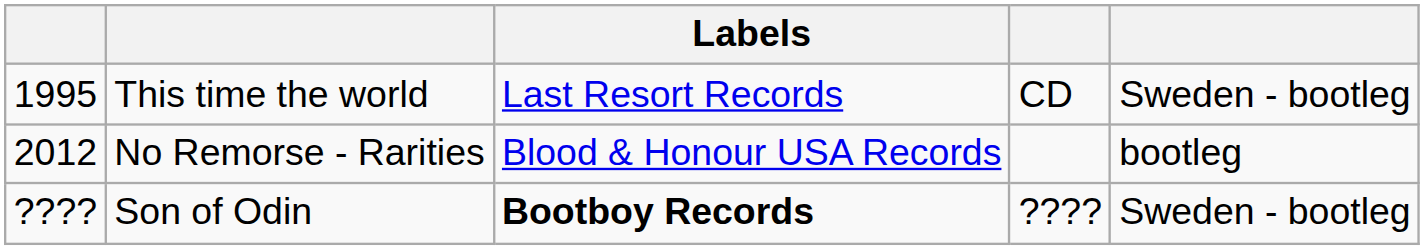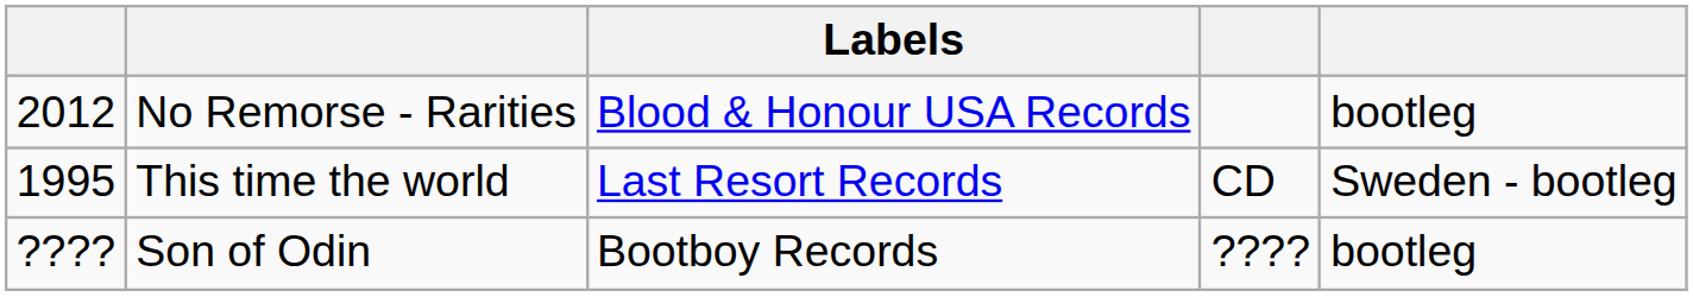rows swapped: This time the world <-> No Remorse - Rarities
Son of Odin | Labels: bold -> normal
Son of Odin | column 5: Sweden - bootleg -> bootleg
